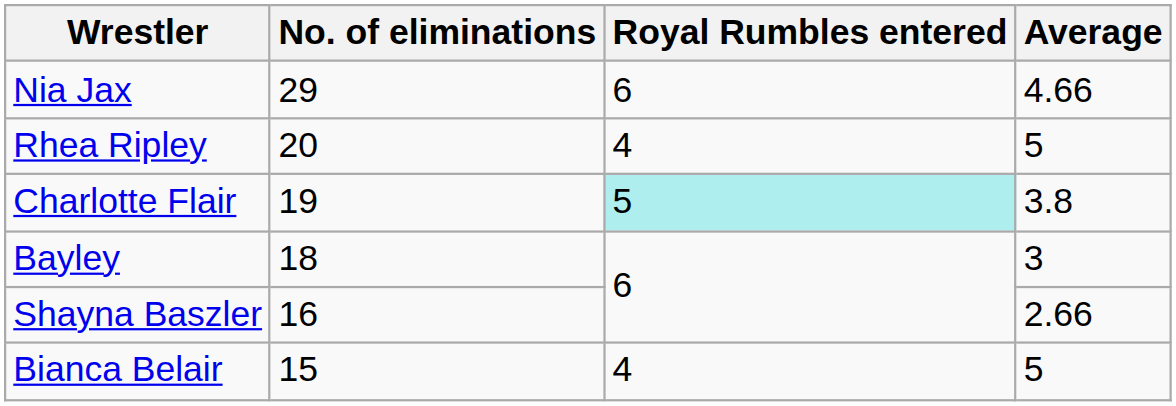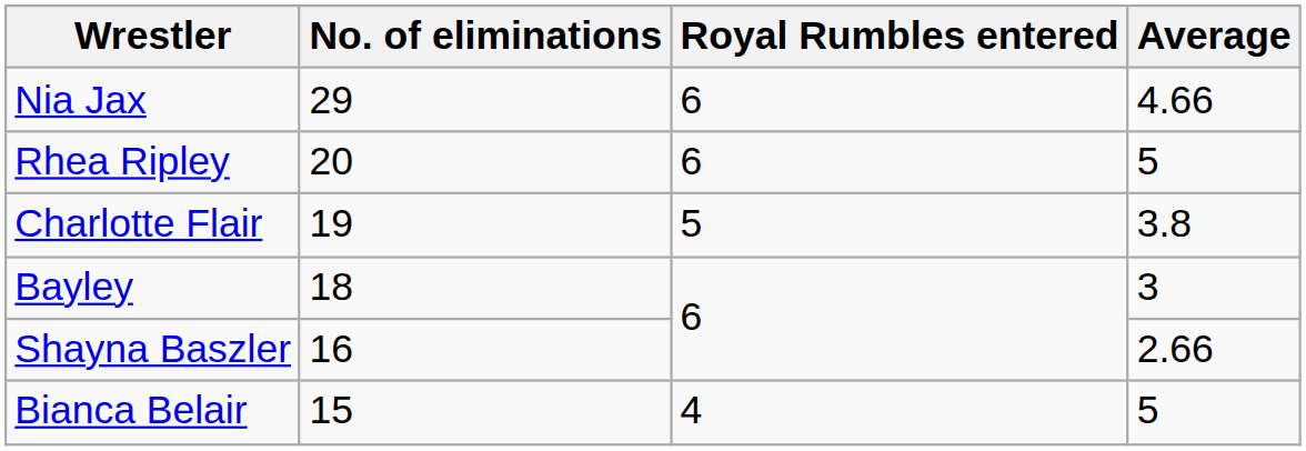Rhea Ripley | Royal Rumbles entered: 4 -> 6
Charlotte Flair | Royal Rumbles entered: paleturquoise background -> no background
